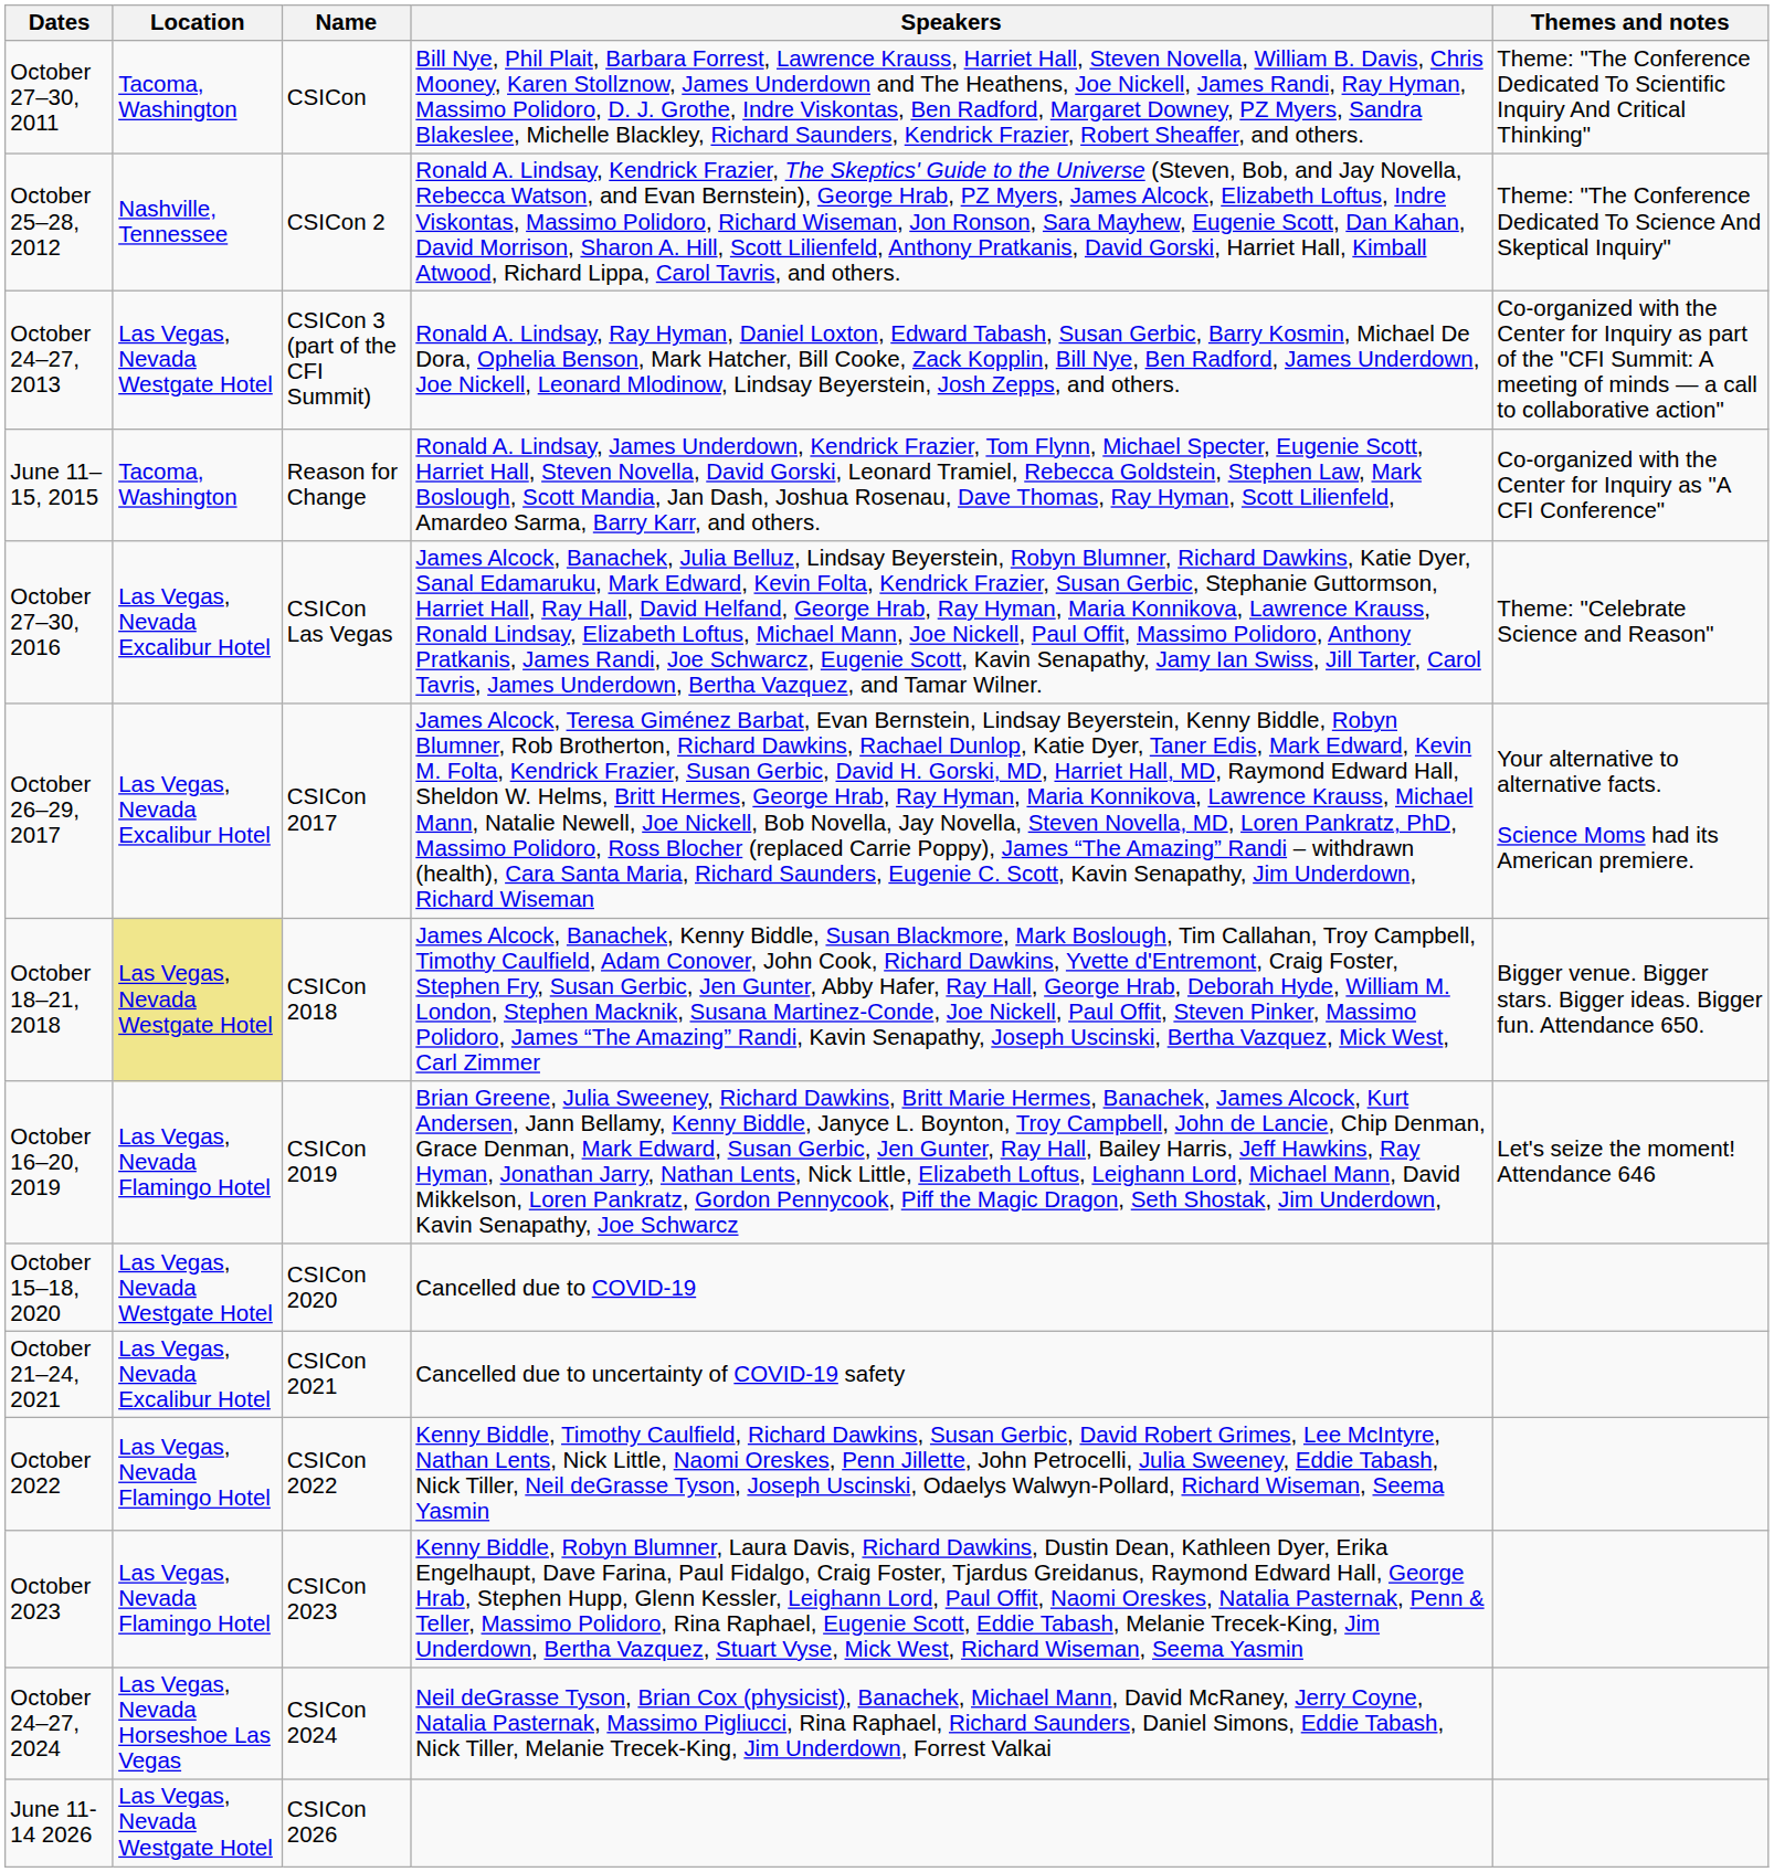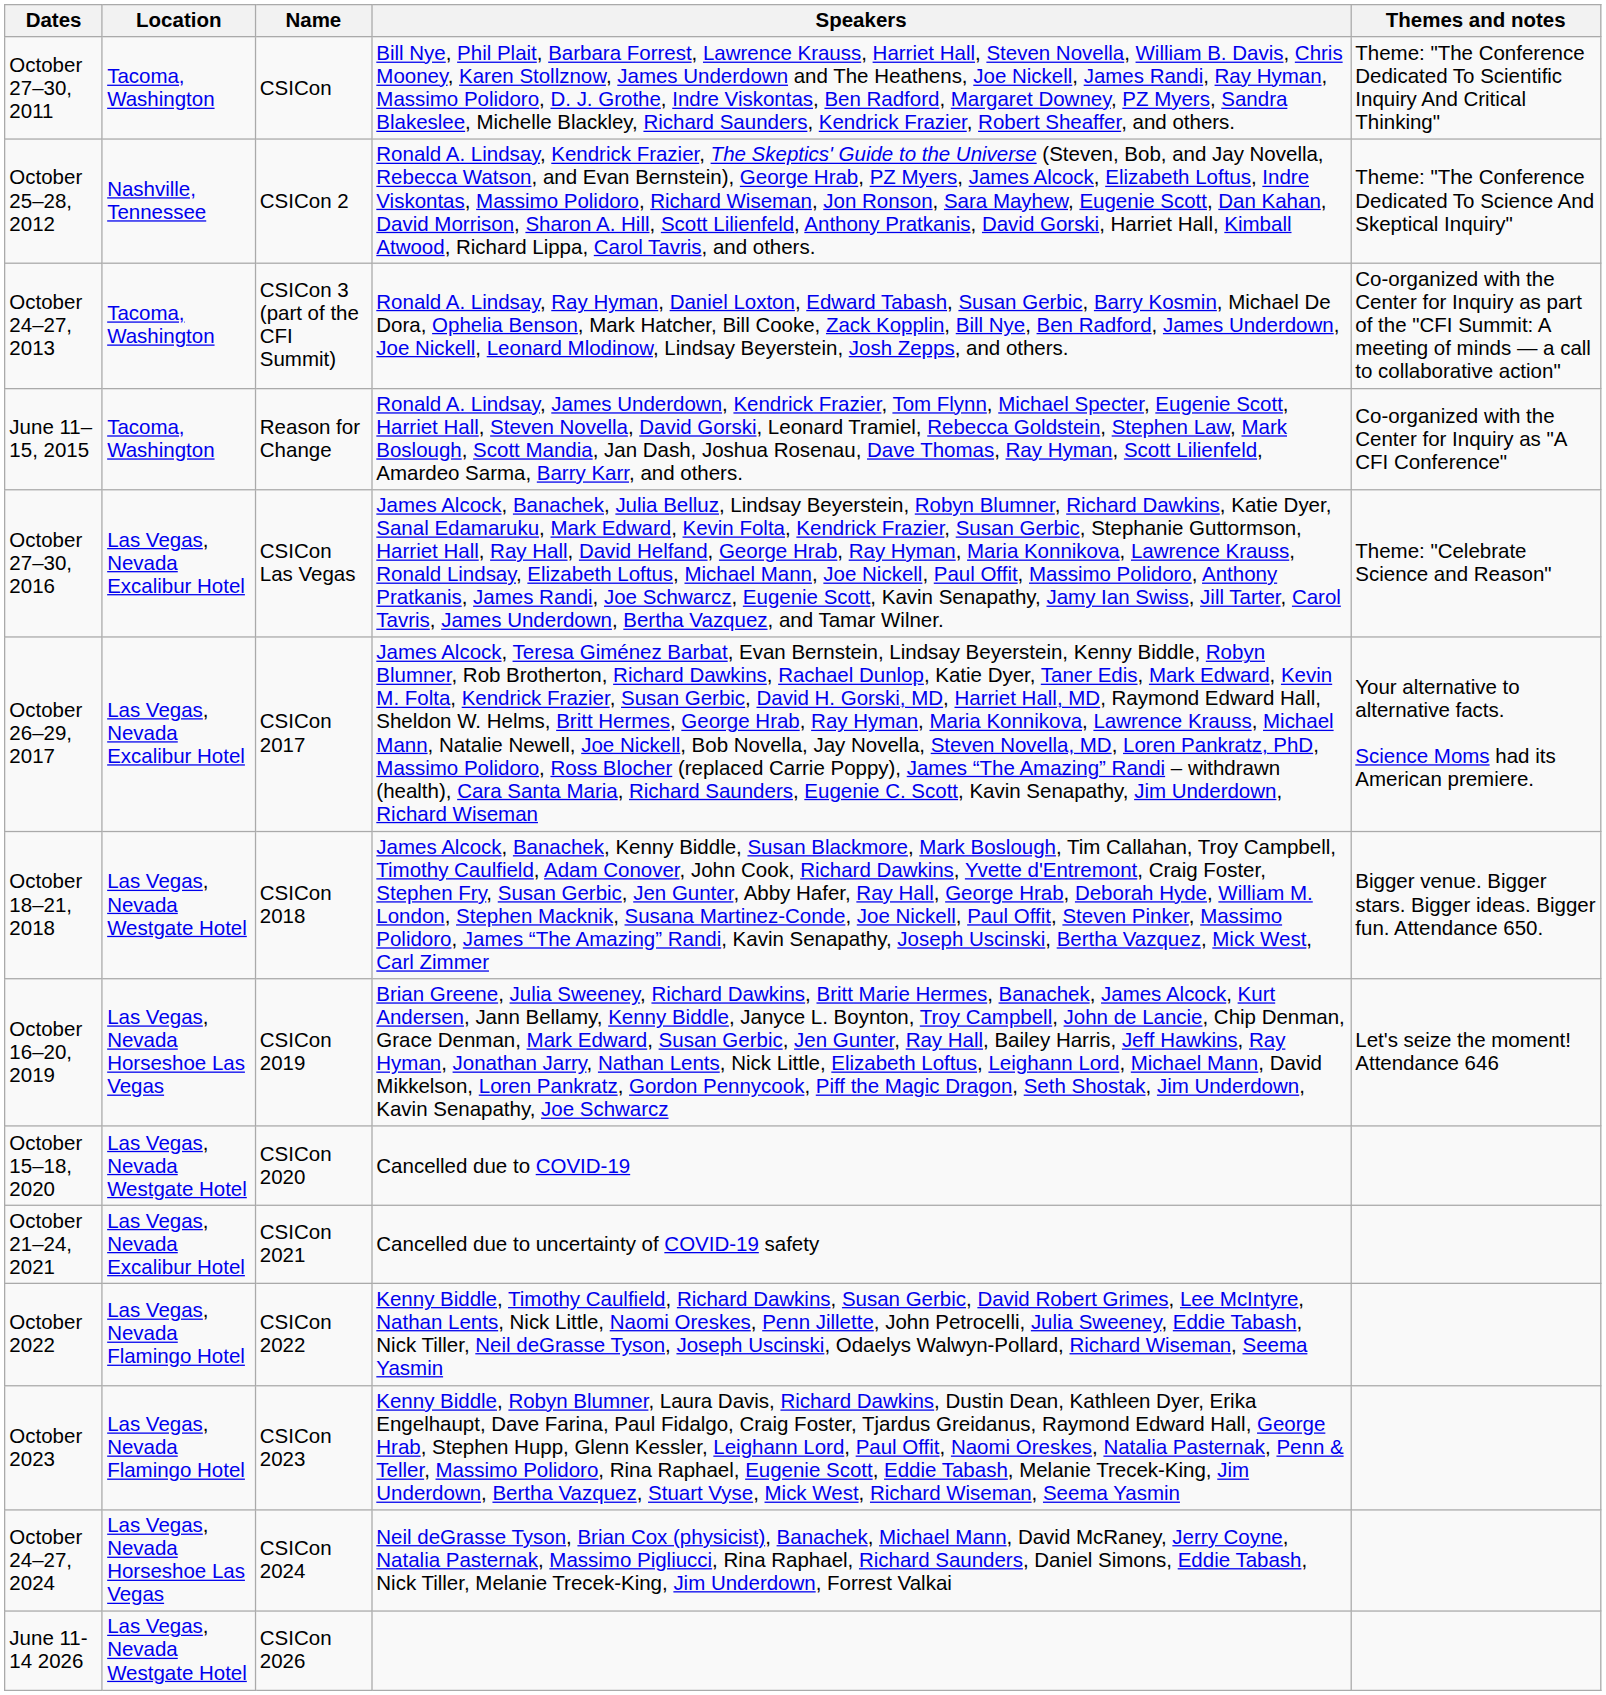October 24–27, 2013 | Location: Las Vegas, Nevada Westgate Hotel -> Tacoma, Washington
October 18–21, 2018 | Location: khaki background -> no background
October 16–20, 2019 | Location: Las Vegas, Nevada Flamingo Hotel -> Las Vegas, Nevada Horseshoe Las Vegas
